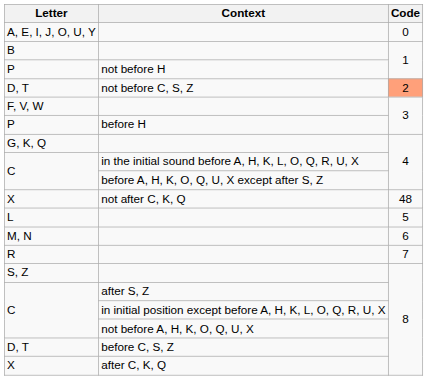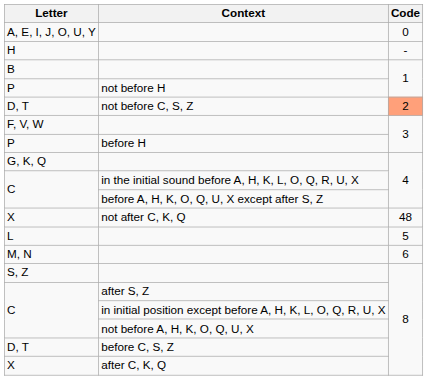+ row: H | -
- row: R | 7
